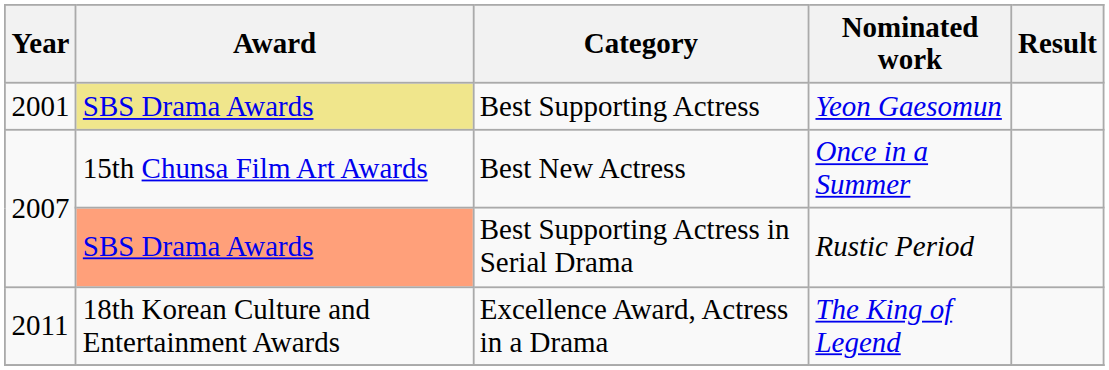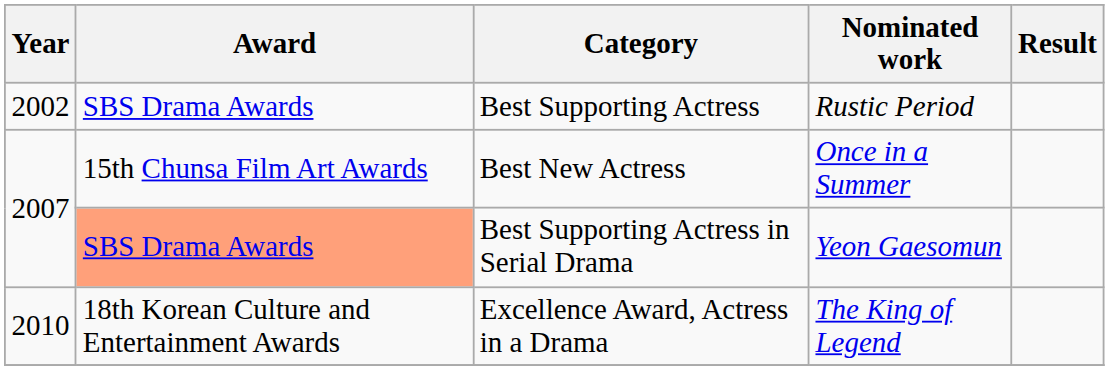Best Supporting Actress | Year: 2001 -> 2002
Best Supporting Actress | Award: khaki background -> no background
Best Supporting Actress | Nominated work: Yeon Gaesomun -> Rustic Period
Best Supporting Actress in Serial Drama | Nominated work: Rustic Period -> Yeon Gaesomun
Excellence Award, Actress in a Drama | Year: 2011 -> 2010
